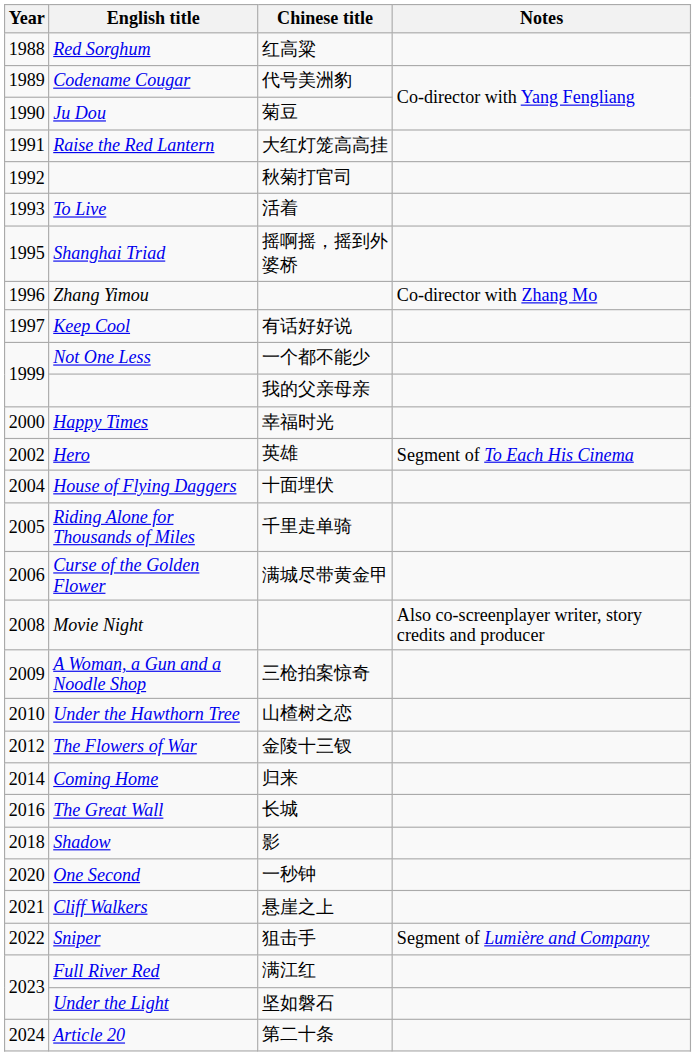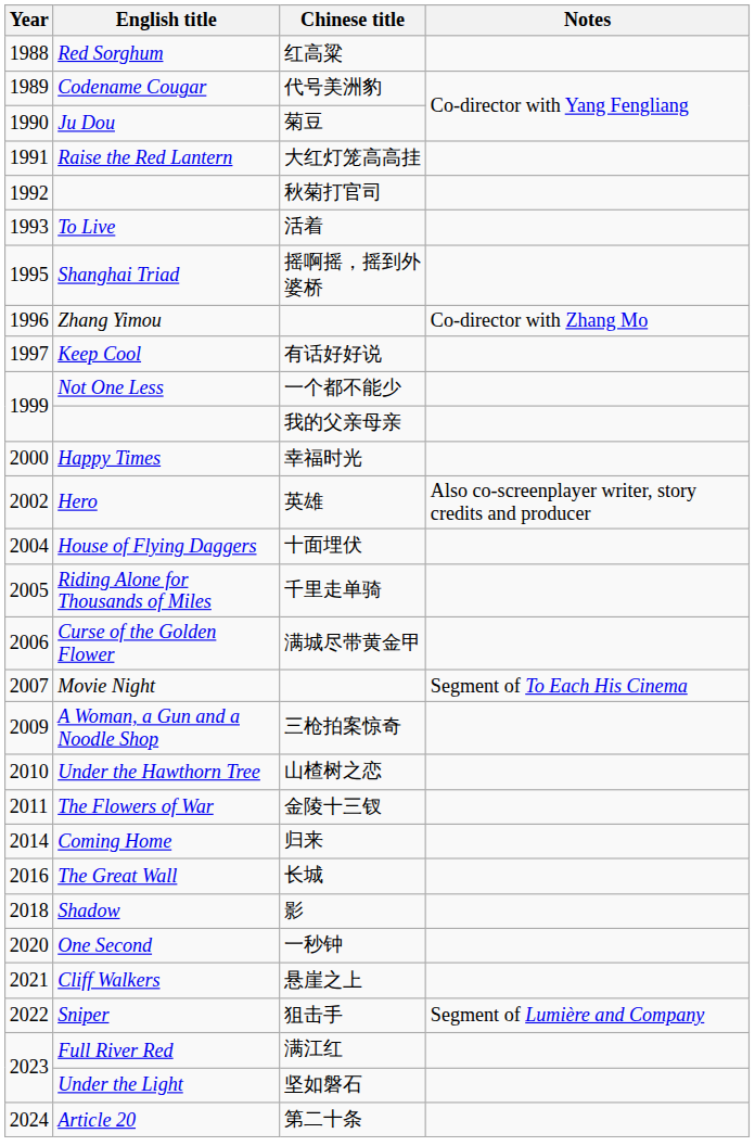Hero | Notes: Segment of To Each His Cinema -> Also co-screenplayer writer, story credits and producer
Movie Night | Year: 2008 -> 2007
Movie Night | Notes: Also co-screenplayer writer, story credits and producer -> Segment of To Each His Cinema
The Flowers of War | Year: 2012 -> 2011
